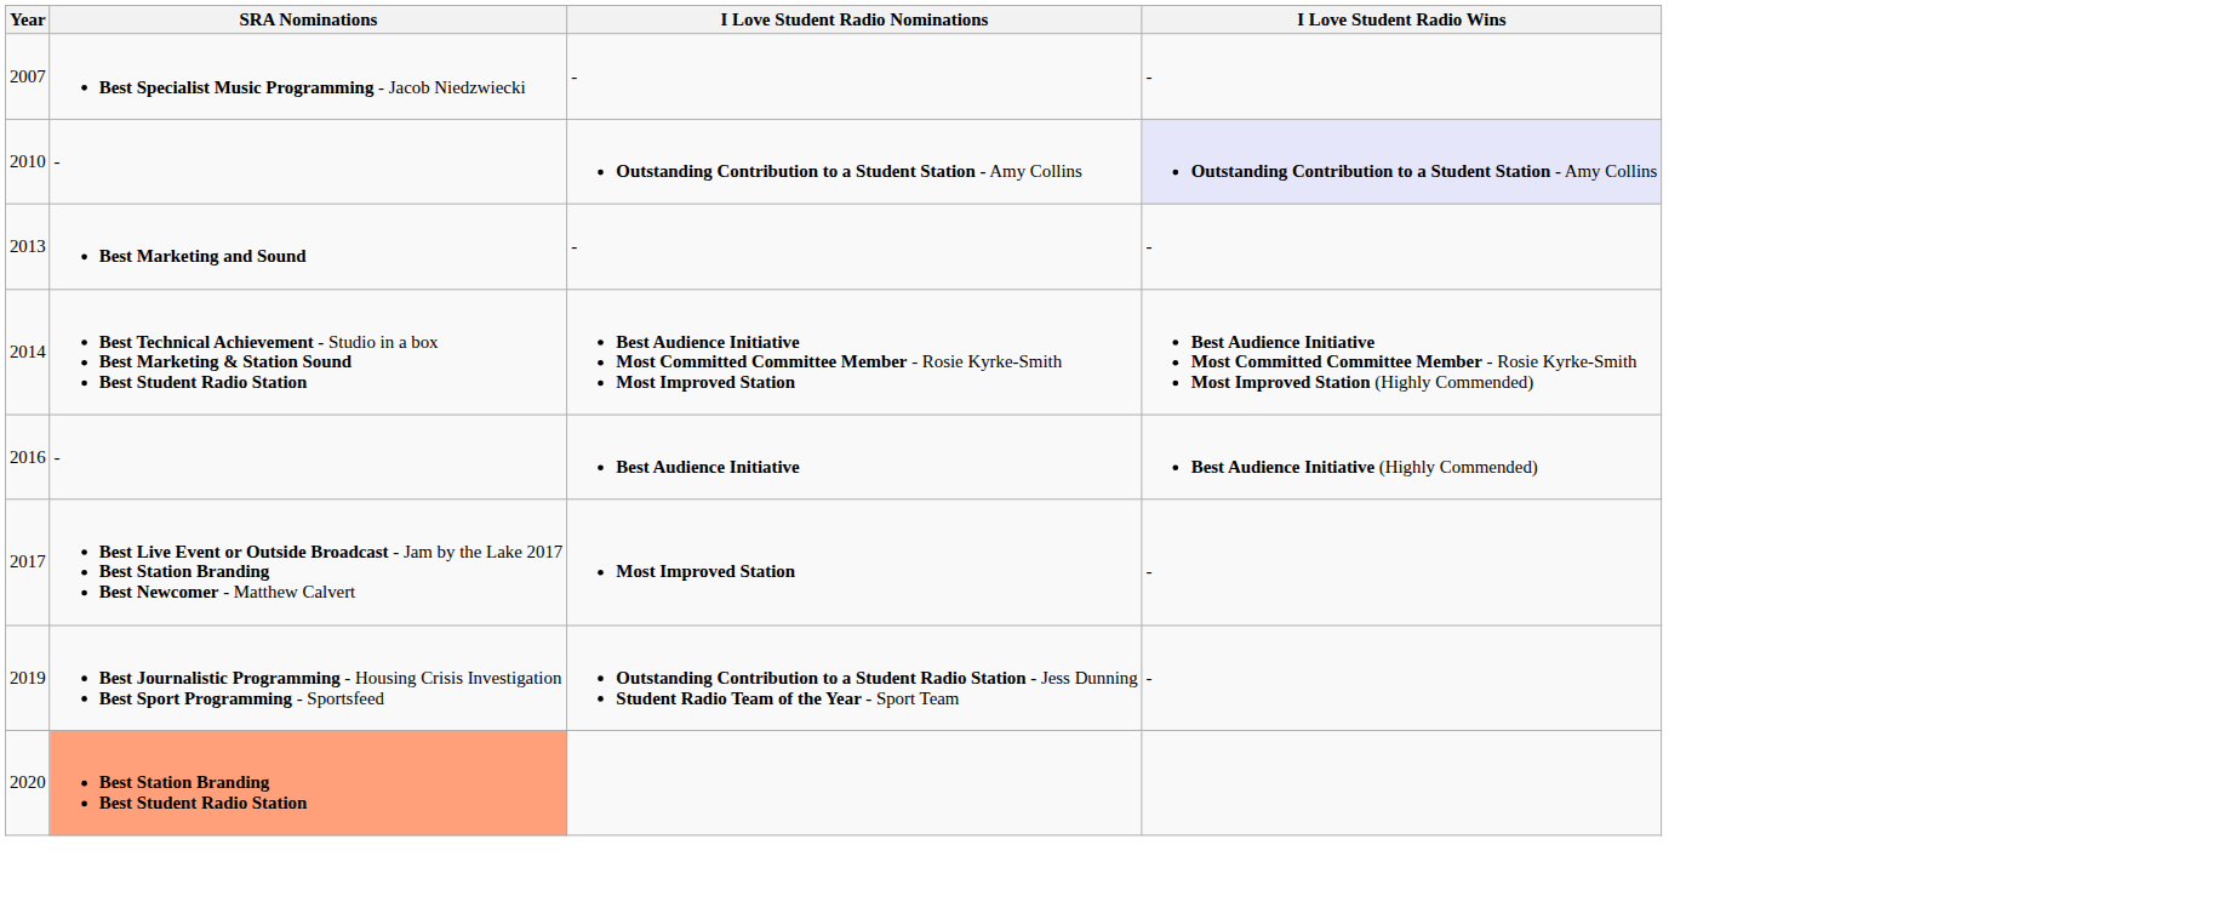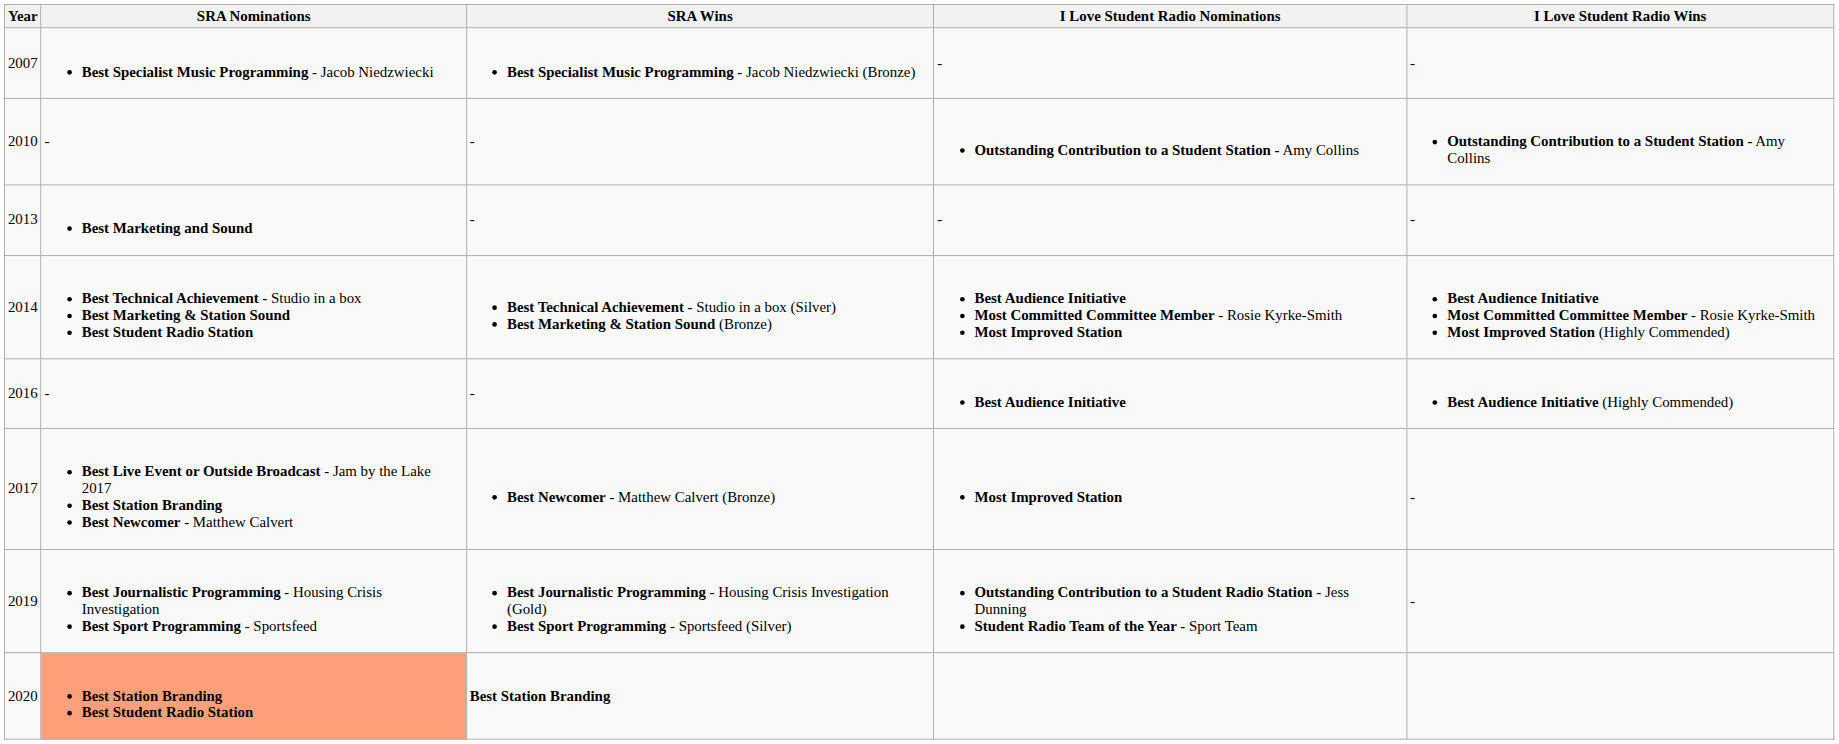+ column: SRA Wins | Best Specialist Music Programming - Jacob Niedzwiecki (Bronze) | - | - | Best Technical Achievement - Studio in a box (Silver) Best Marketing & Station Sound (Bronze) | - | Best Newcomer - Matthew Calvert (Bronze) | Best Journalistic Programming - Housing Crisis Investigation (Gold) Best Sport Programming - Sportsfeed (Silver) | Best Station Branding
2010 | I Love Student Radio Wins: lavender background -> no background
